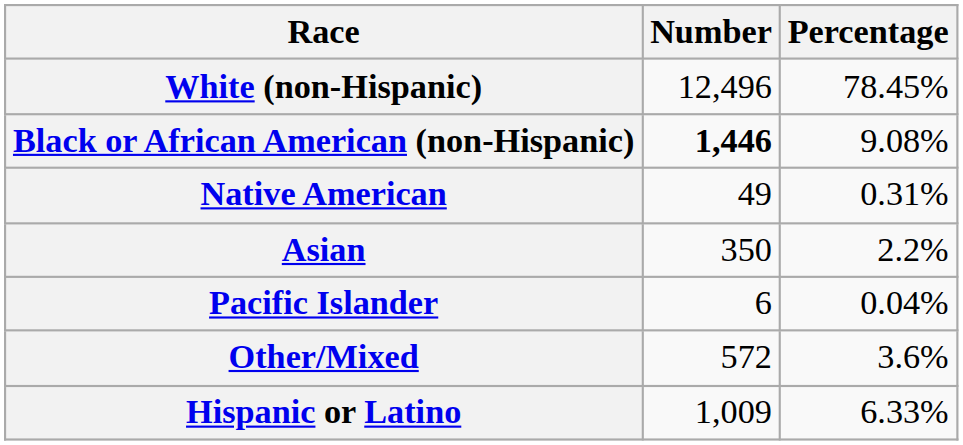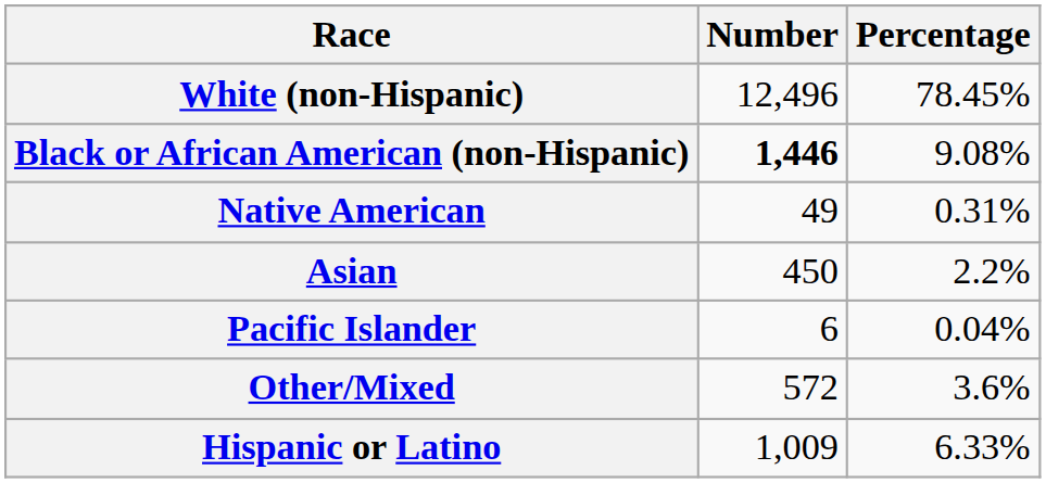Asian | Number: 350 -> 450
